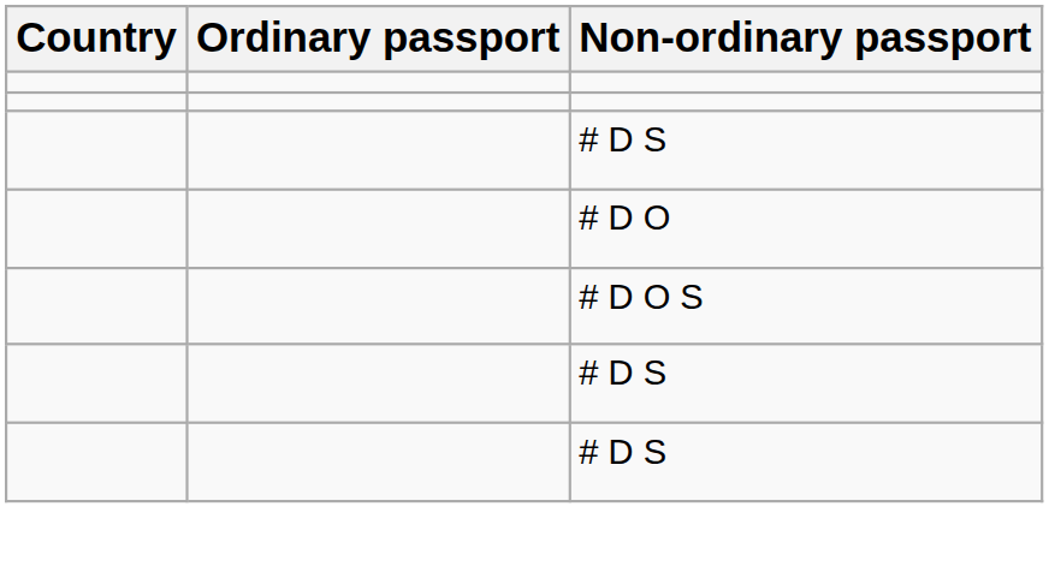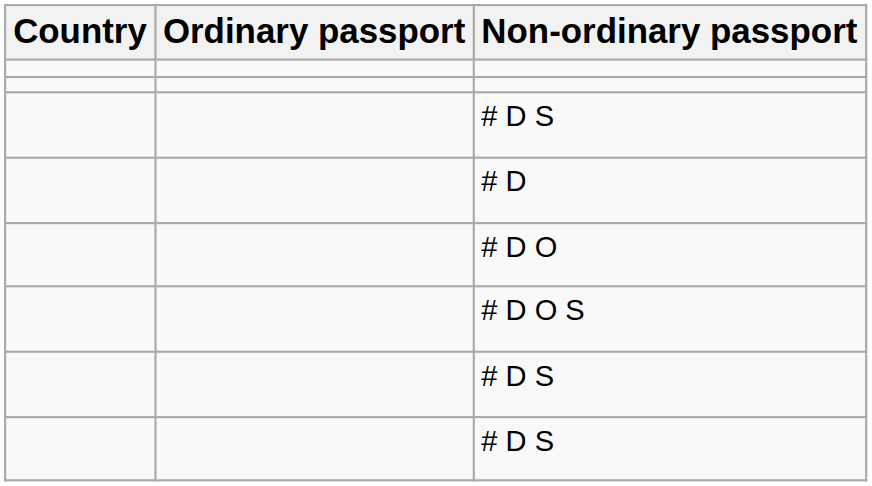+ row: # D
